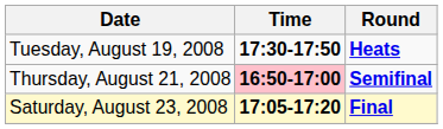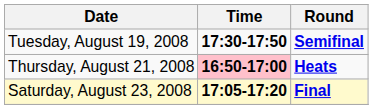Tuesday, August 19, 2008 | Round: Heats -> Semifinal
Thursday, August 21, 2008 | Round: Semifinal -> Heats
